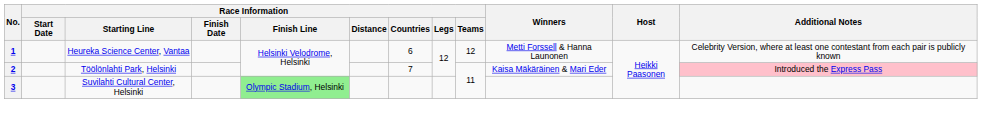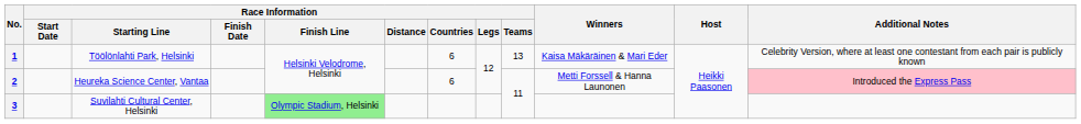1 | Race Information / Starting Line: Heureka Science Center, Vantaa -> Töölönlahti Park, Helsinki
1 | Race Information / Teams: 12 -> 13
1 | Winners: Metti Forssell & Hanna Launonen -> Kaisa Mäkäräinen & Mari Eder
2 | Race Information / Starting Line: Töölönlahti Park, Helsinki -> Heureka Science Center, Vantaa
2 | Race Information / Countries: 7 -> 6
2 | Winners: Kaisa Mäkäräinen & Mari Eder -> Metti Forssell & Hanna Launonen
